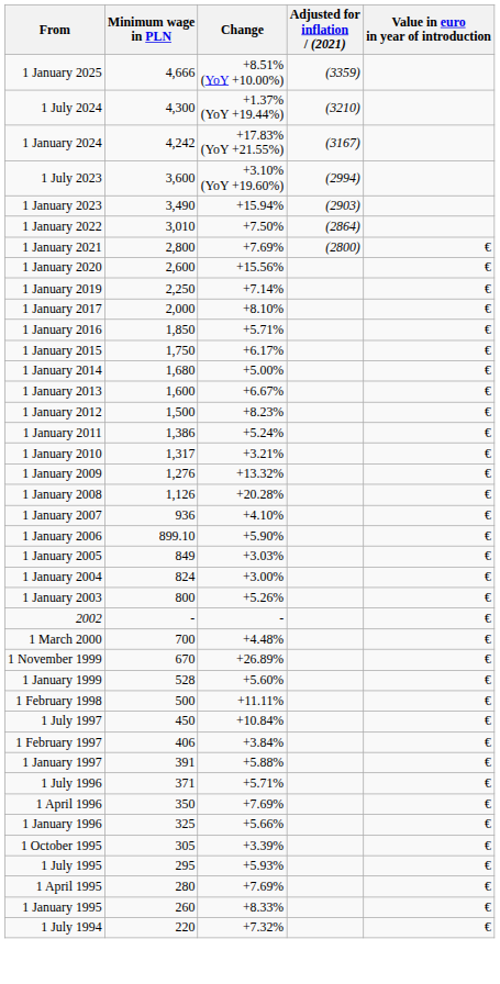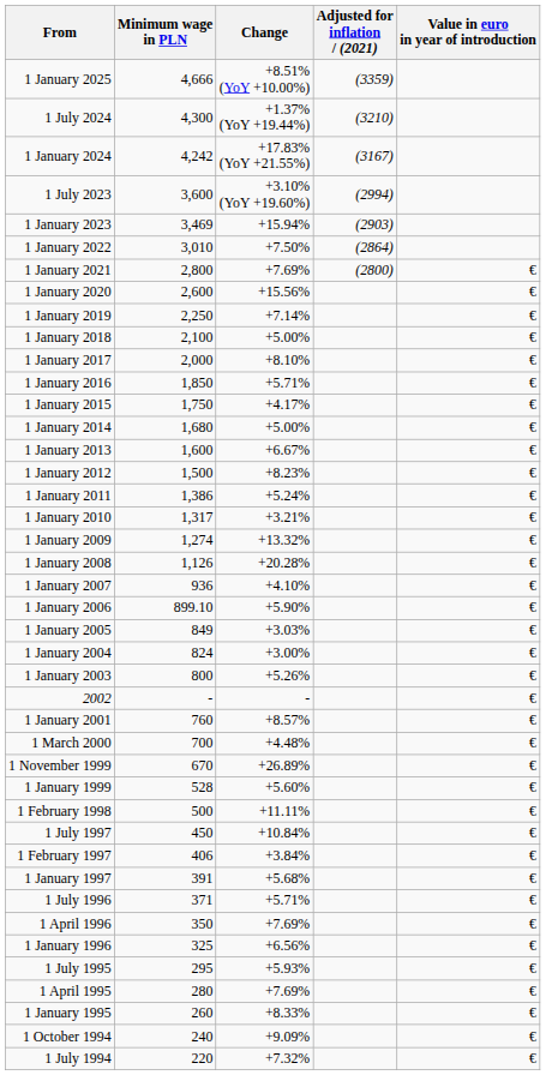1 January 2023 | Minimum wage in PLN: 3,490 -> 3,469
+ row: 1 January 2018 | 2,100 | +5.00% | €
1 January 2015 | Change: +6.17% -> +4.17%
1 January 2009 | Minimum wage in PLN: 1,276 -> 1,274
+ row: 1 January 2001 | 760 | +8.57% | €
1 January 1997 | Change: +5.88% -> +5.68%
1 January 1996 | Change: +5.66% -> +6.56%
- row: 1 October 1995 | 305 | +3.39% | €
+ row: 1 October 1994 | 240 | +9.09% | €
